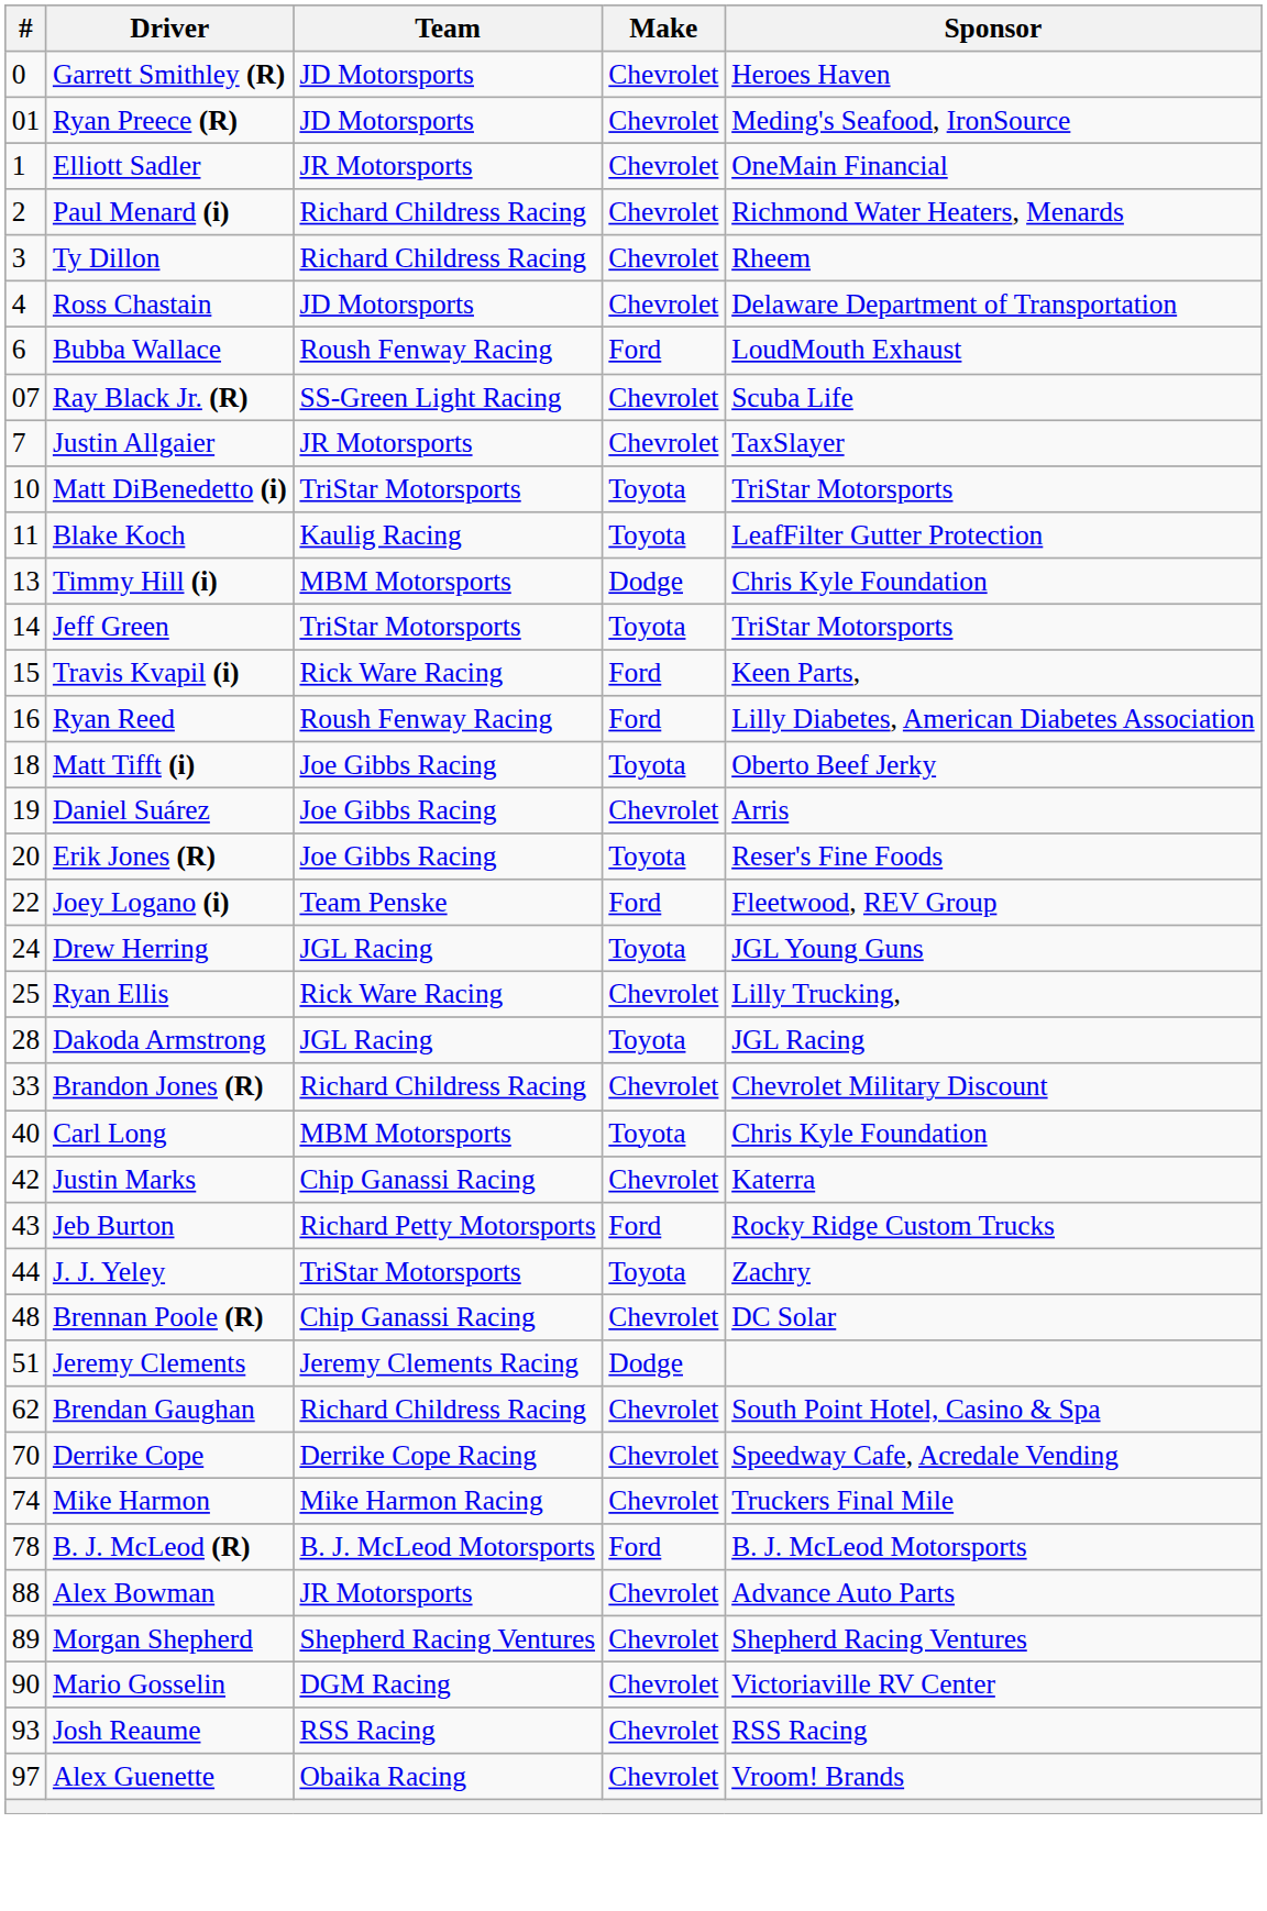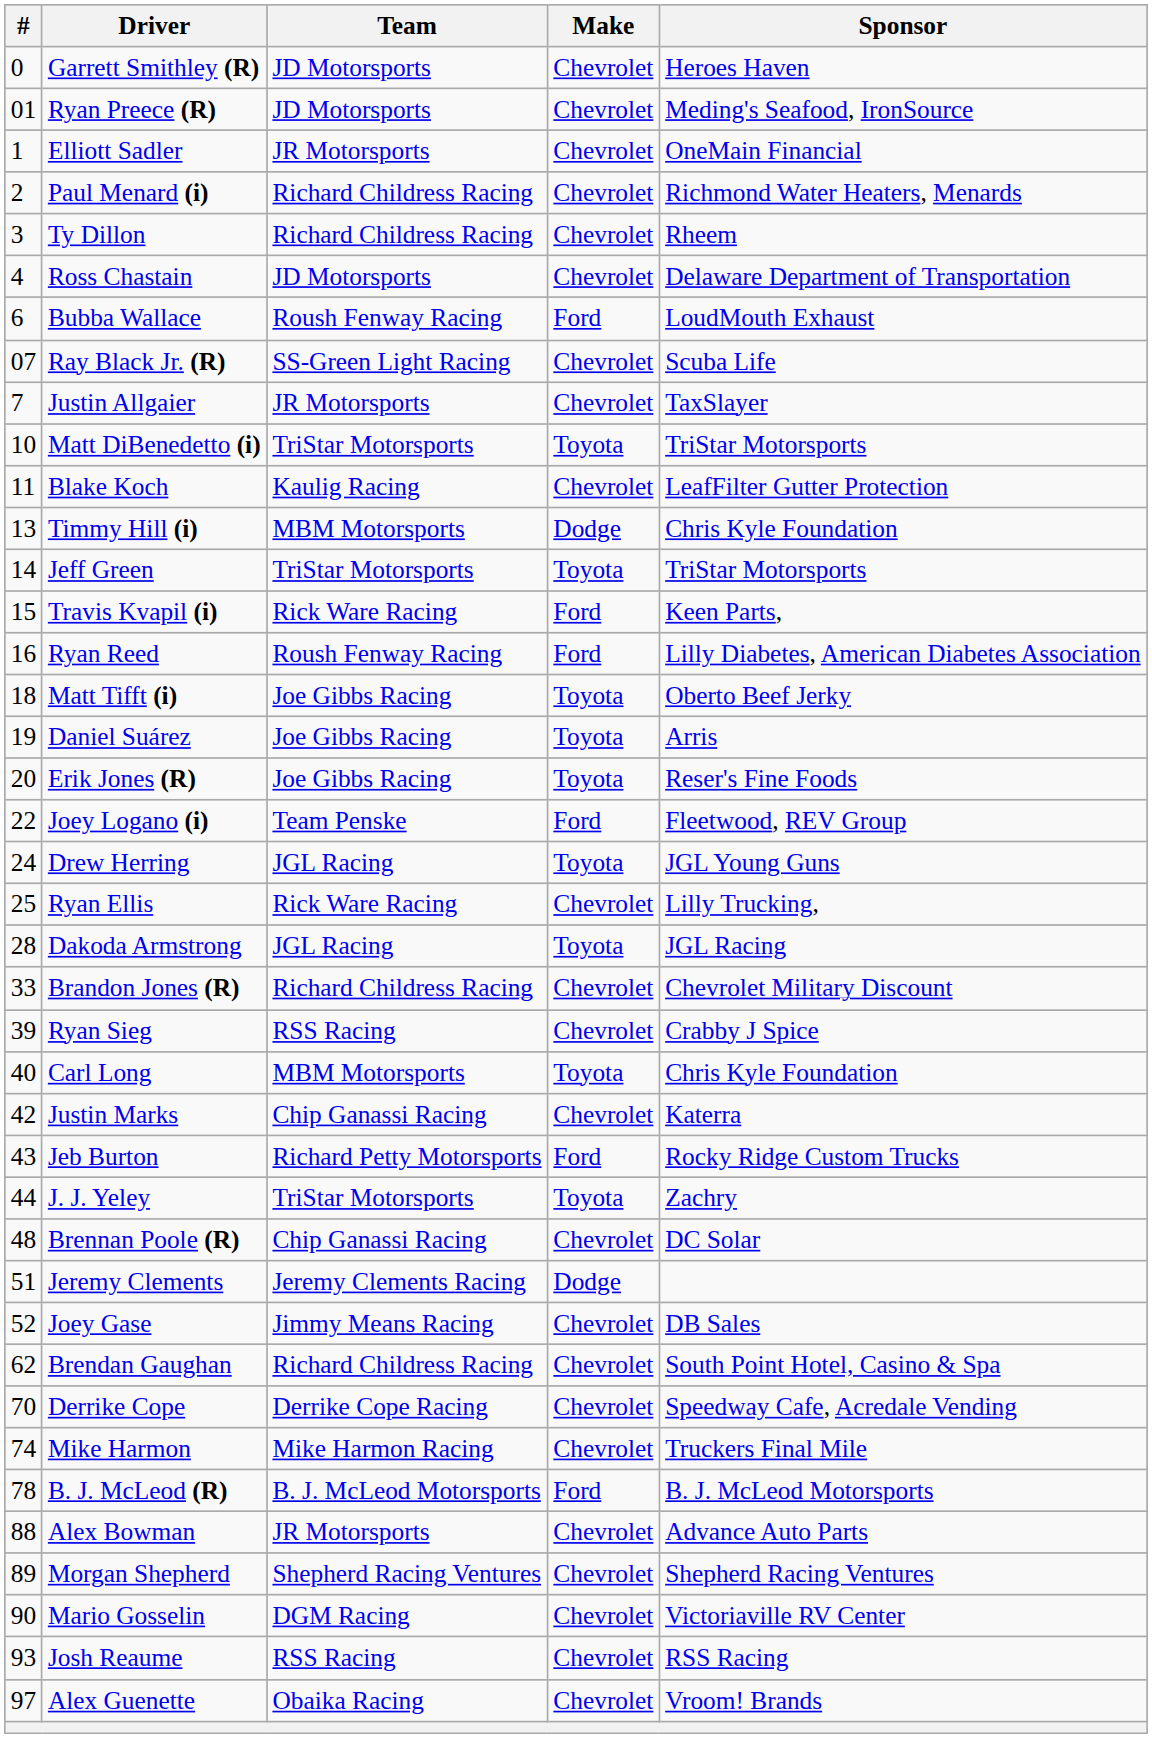Blake Koch | Make: Toyota -> Chevrolet
Daniel Suárez | Make: Chevrolet -> Toyota
+ row: 39 | Ryan Sieg | RSS Racing | Chevrolet | Crabby J Spice
+ row: 52 | Joey Gase | Jimmy Means Racing | Chevrolet | DB Sales
